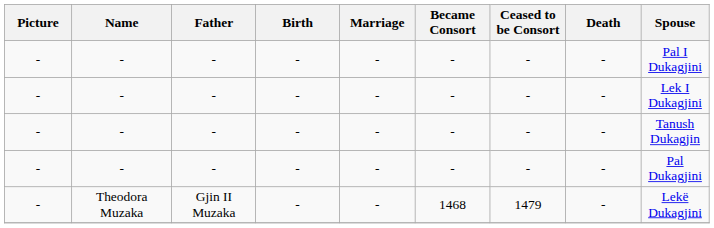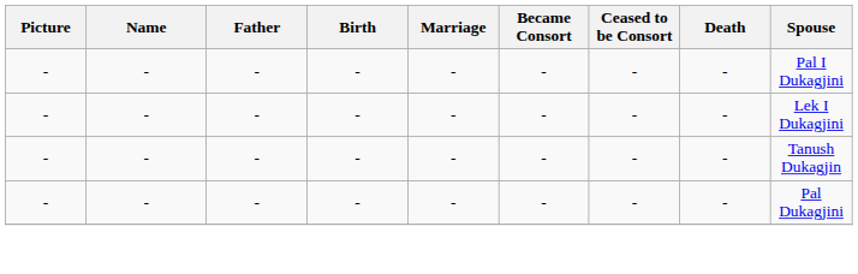- row: - | Theodora Muzaka | Gjin II Muzaka | - | - | 1468 | 1479 | - | Lekë Dukagjini
